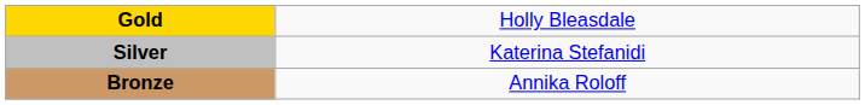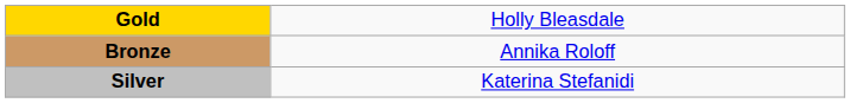rows swapped: Silver <-> Bronze
